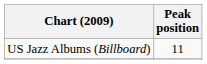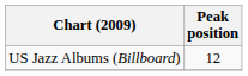US Jazz Albums (Billboard) | Peak position: 11 -> 12
